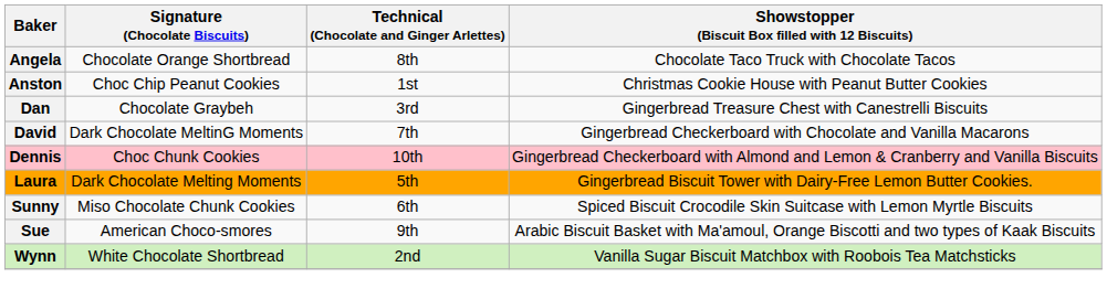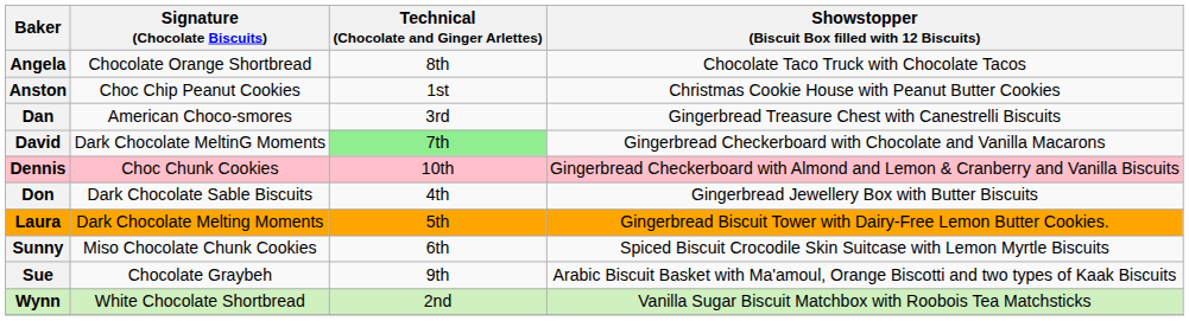Dan | Signature (Chocolate Biscuits): Chocolate Graybeh -> American Choco-smores
David | Technical (Chocolate and Ginger Arlettes): no background -> lightgreen background
+ row: Don | Dark Chocolate Sable Biscuits | 4th | Gingerbread Jewellery Box with Butter Biscuits
Sue | Signature (Chocolate Biscuits): American Choco-smores -> Chocolate Graybeh
